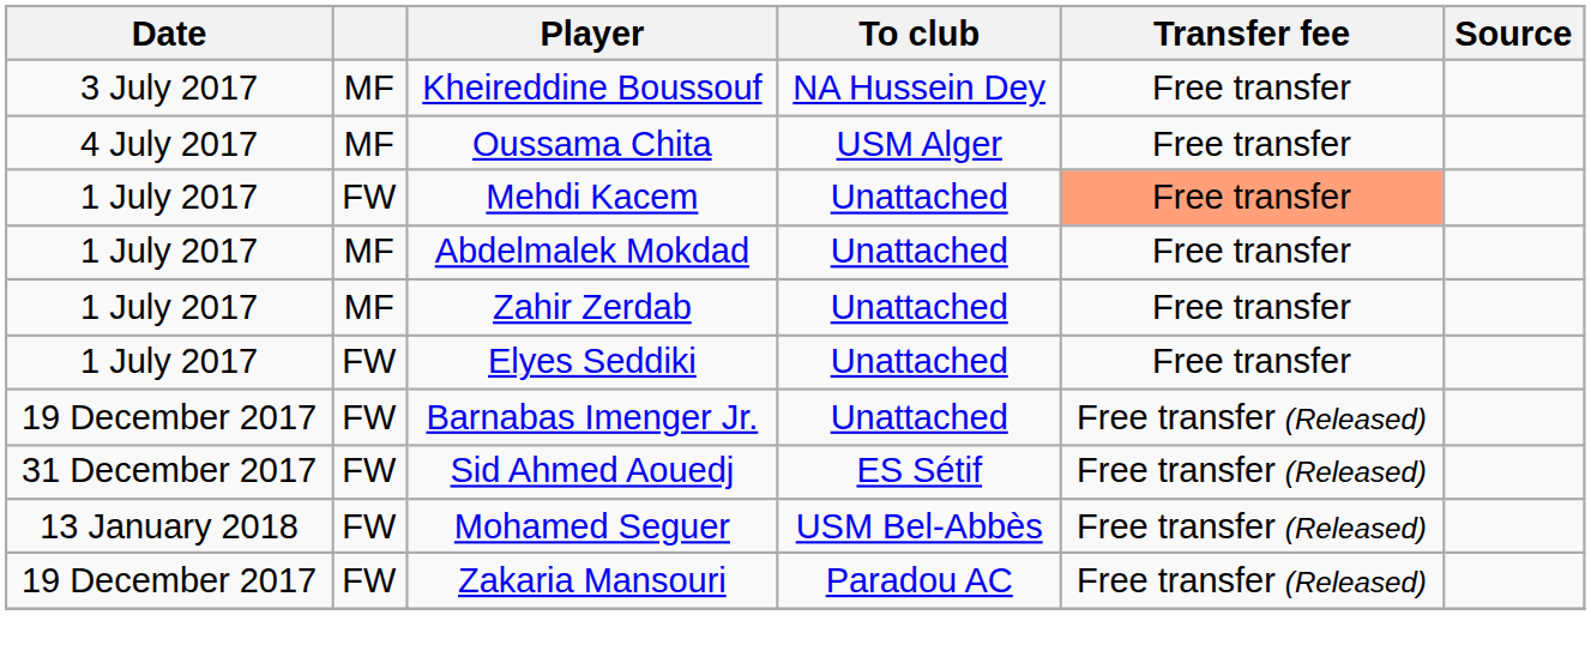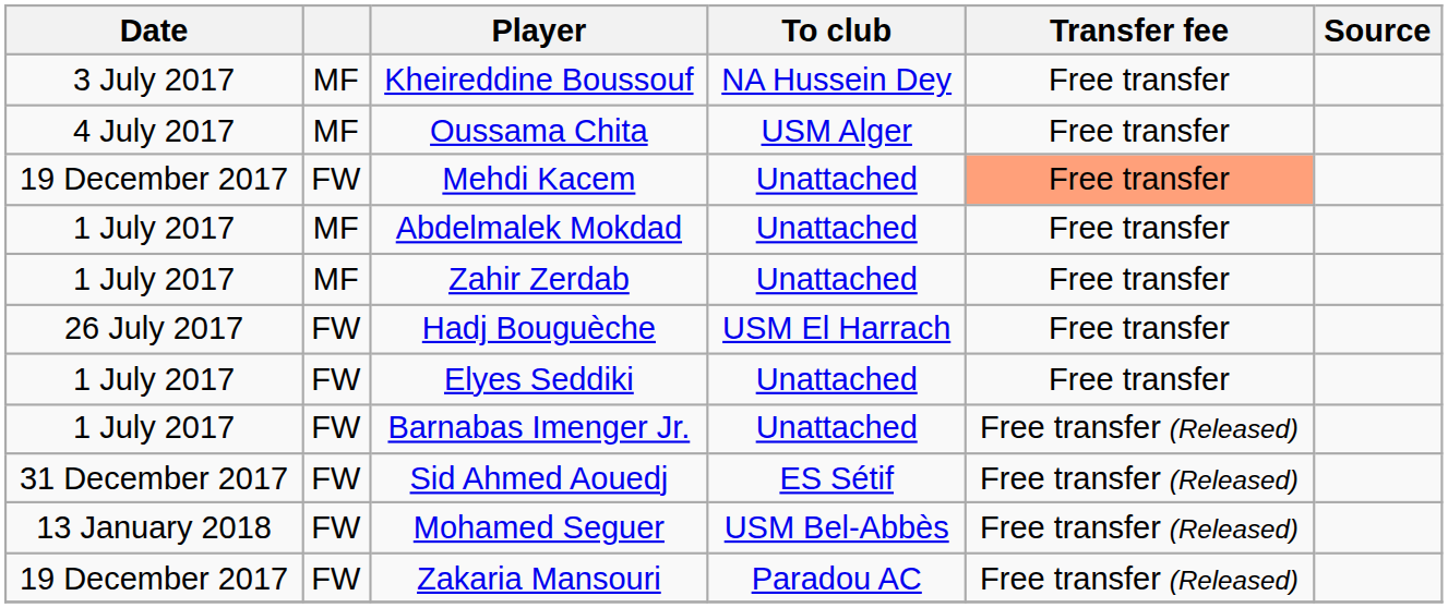Mehdi Kacem | Date: 1 July 2017 -> 19 December 2017
+ row: 26 July 2017 | FW | Hadj Bouguèche | USM El Harrach | Free transfer
Barnabas Imenger Jr. | Date: 19 December 2017 -> 1 July 2017
